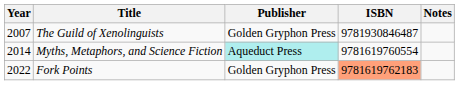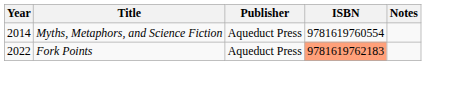- row: 2007 | The Guild of Xenolinguists | Golden Gryphon Press | 9781930846487
Myths, Metaphors, and Science Fiction | Publisher: paleturquoise background -> no background
Fork Points | Publisher: Golden Gryphon Press -> Aqueduct Press
